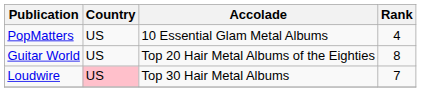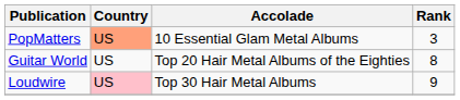PopMatters | Country: no background -> lightsalmon background
PopMatters | Rank: 4 -> 3
Loudwire | Rank: 7 -> 9
